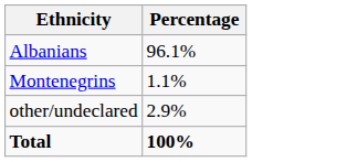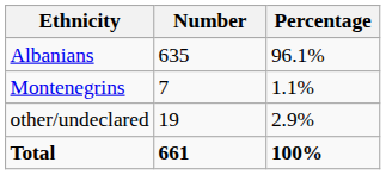+ column: Number | 635 | 7 | 19 | 661
